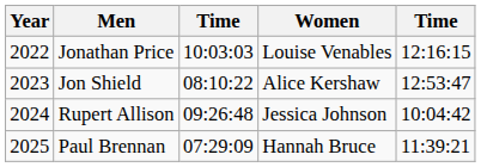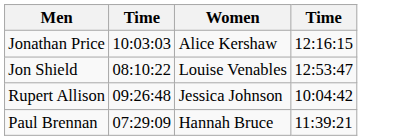- column: Year | 2022 | 2023 | 2024 | 2025
Jonathan Price | Women: Louise Venables -> Alice Kershaw
Jon Shield | Women: Alice Kershaw -> Louise Venables
